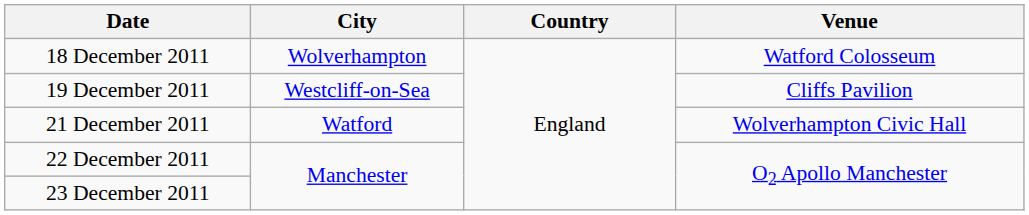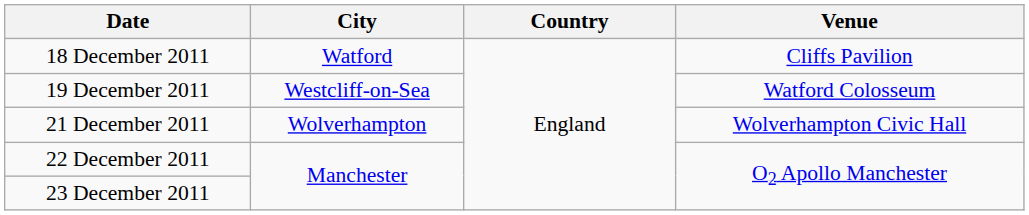18 December 2011 | City: Wolverhampton -> Watford
18 December 2011 | Venue: Watford Colosseum -> Cliffs Pavilion
19 December 2011 | Venue: Cliffs Pavilion -> Watford Colosseum
21 December 2011 | City: Watford -> Wolverhampton
